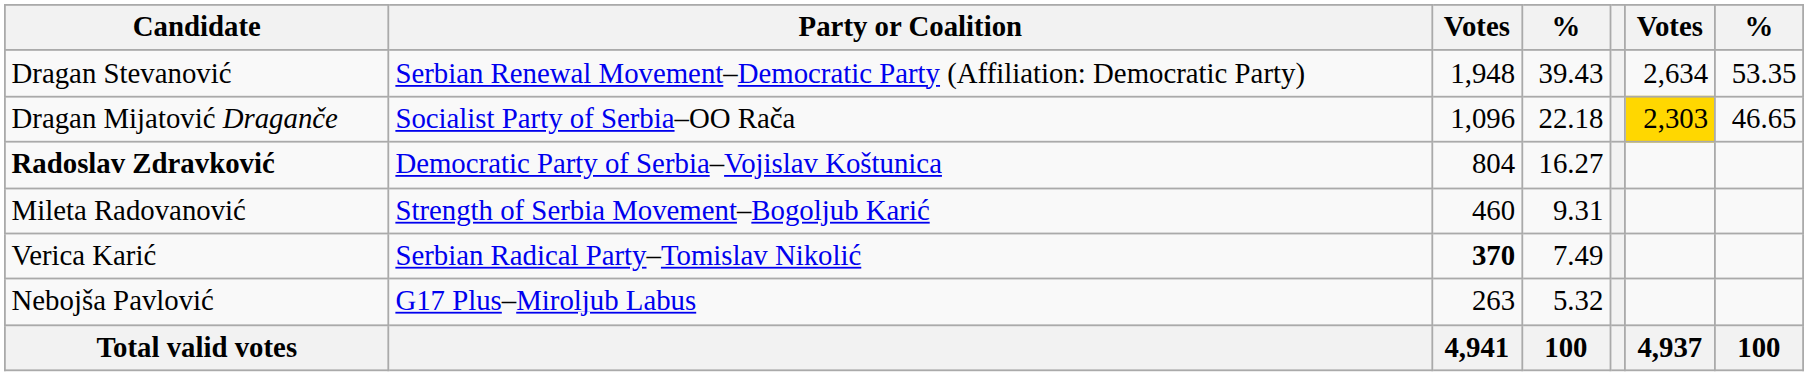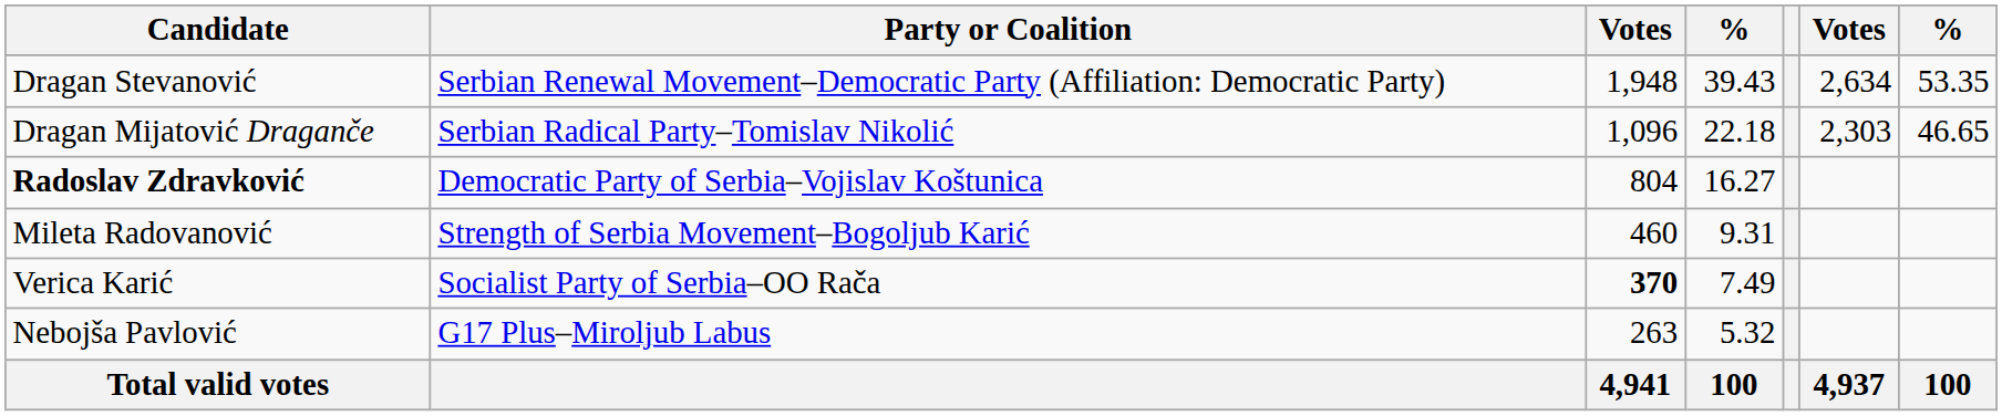Dragan Mijatović Draganče | Party or Coalition: Socialist Party of Serbia–OO Rača -> Serbian Radical Party–Tomislav Nikolić
Dragan Mijatović Draganče | column 6: gold background -> no background
Verica Karić | Party or Coalition: Serbian Radical Party–Tomislav Nikolić -> Socialist Party of Serbia–OO Rača
